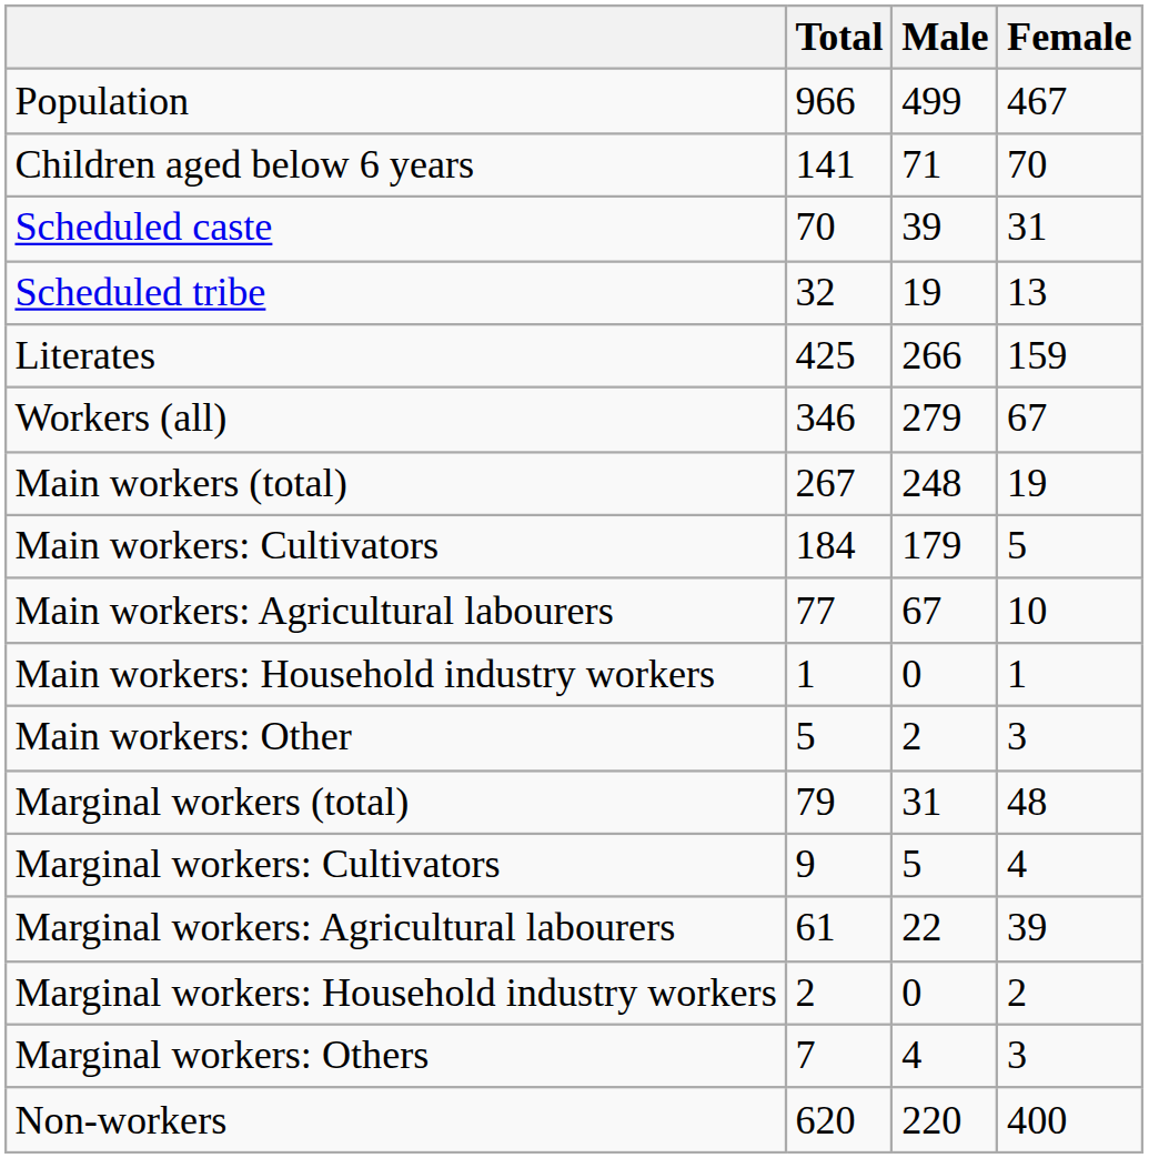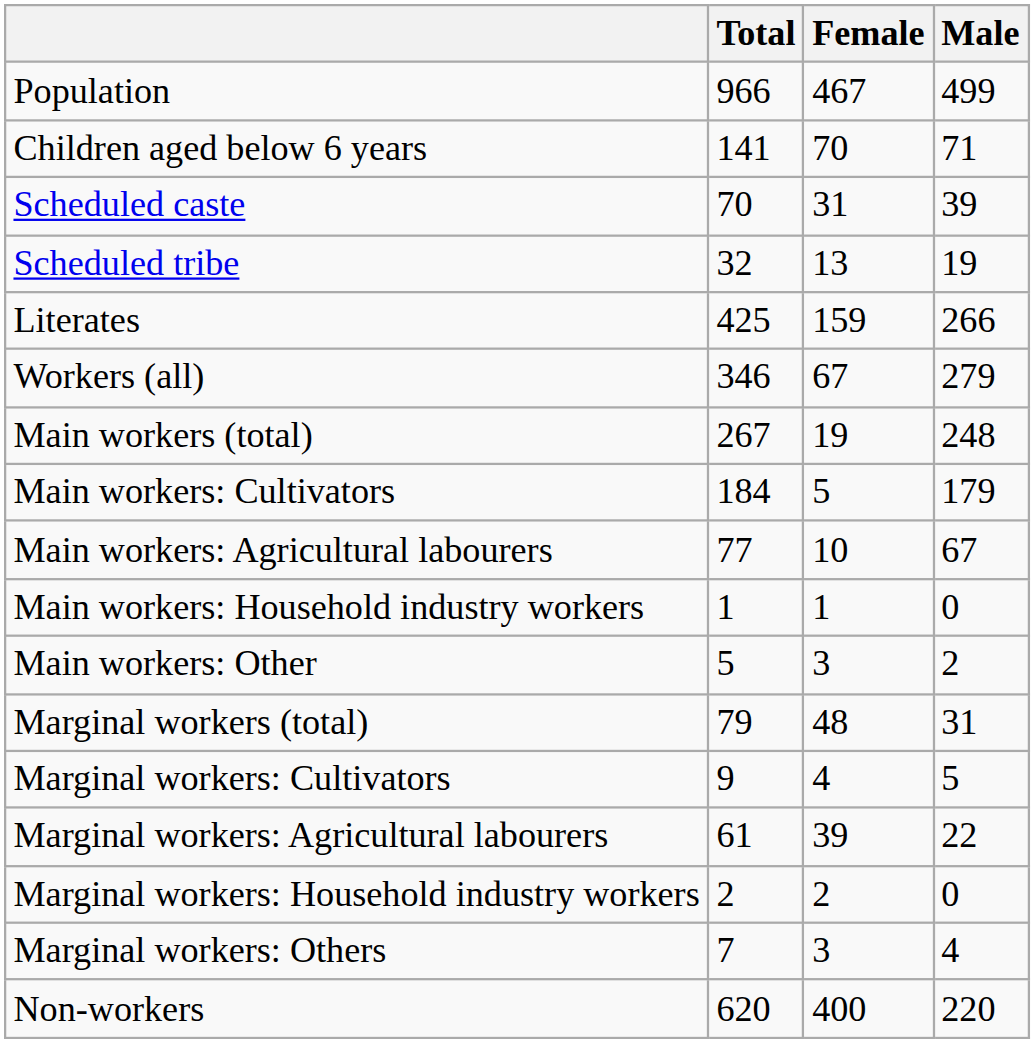columns swapped: Male <-> Female
